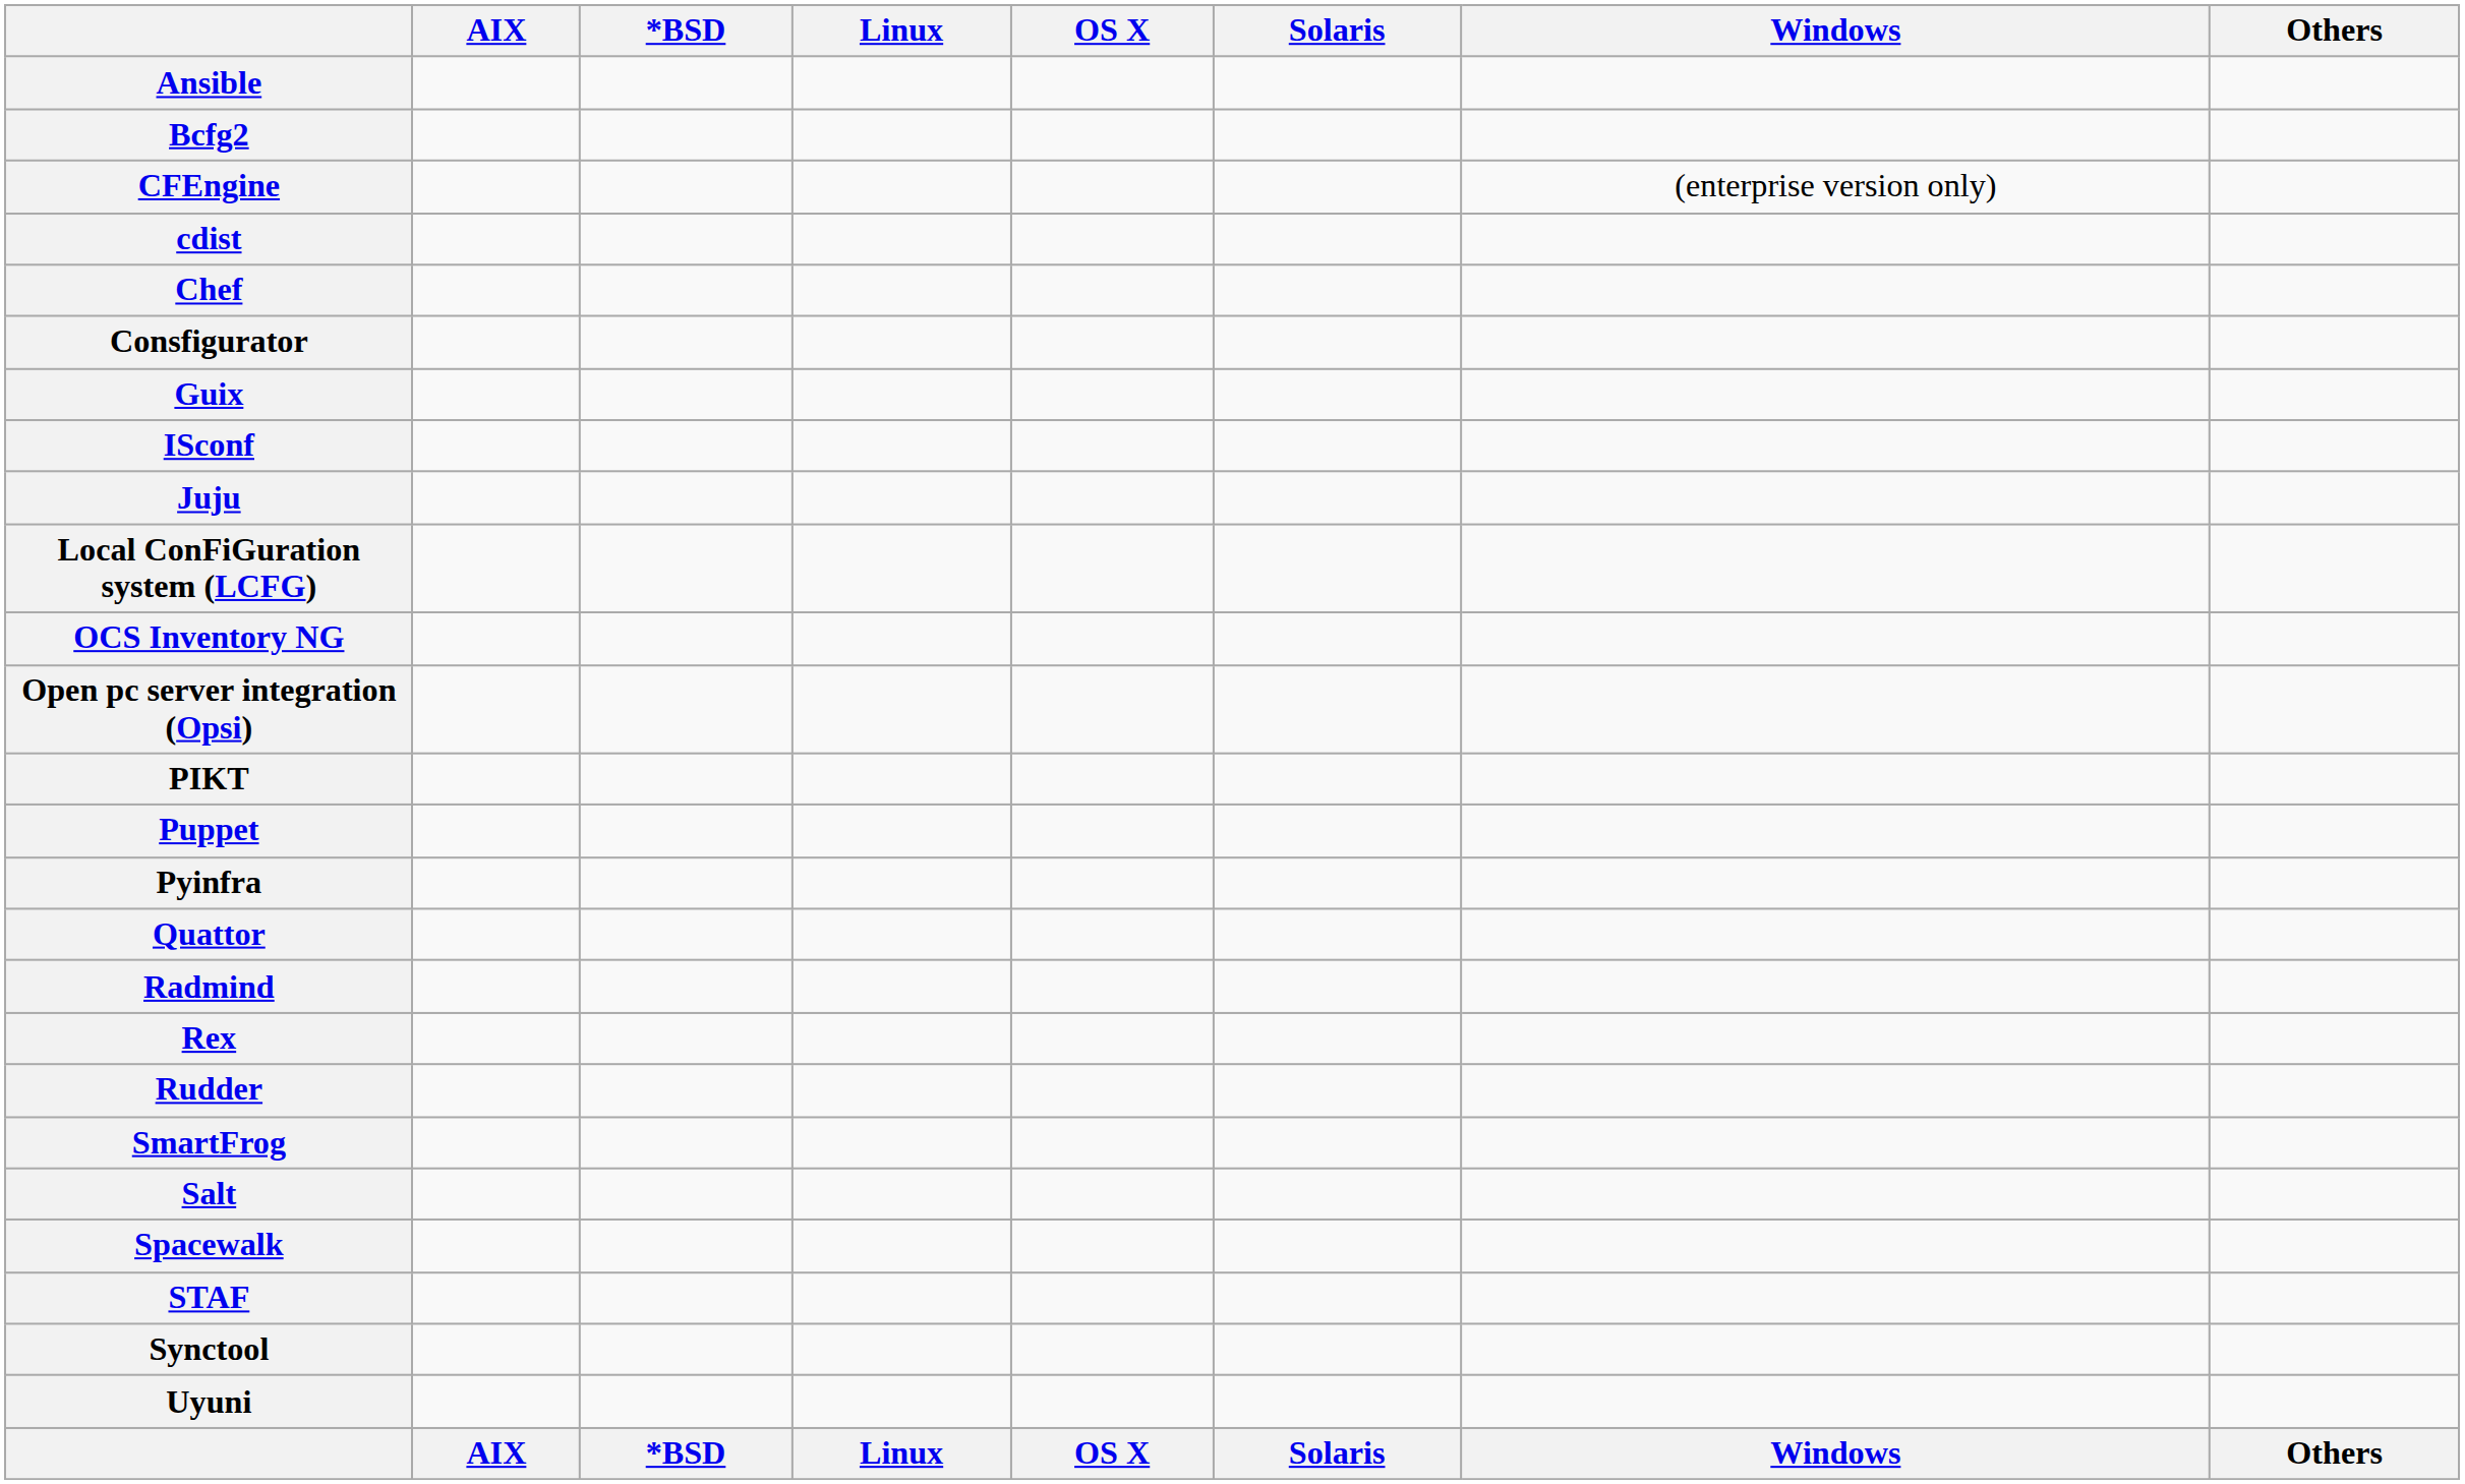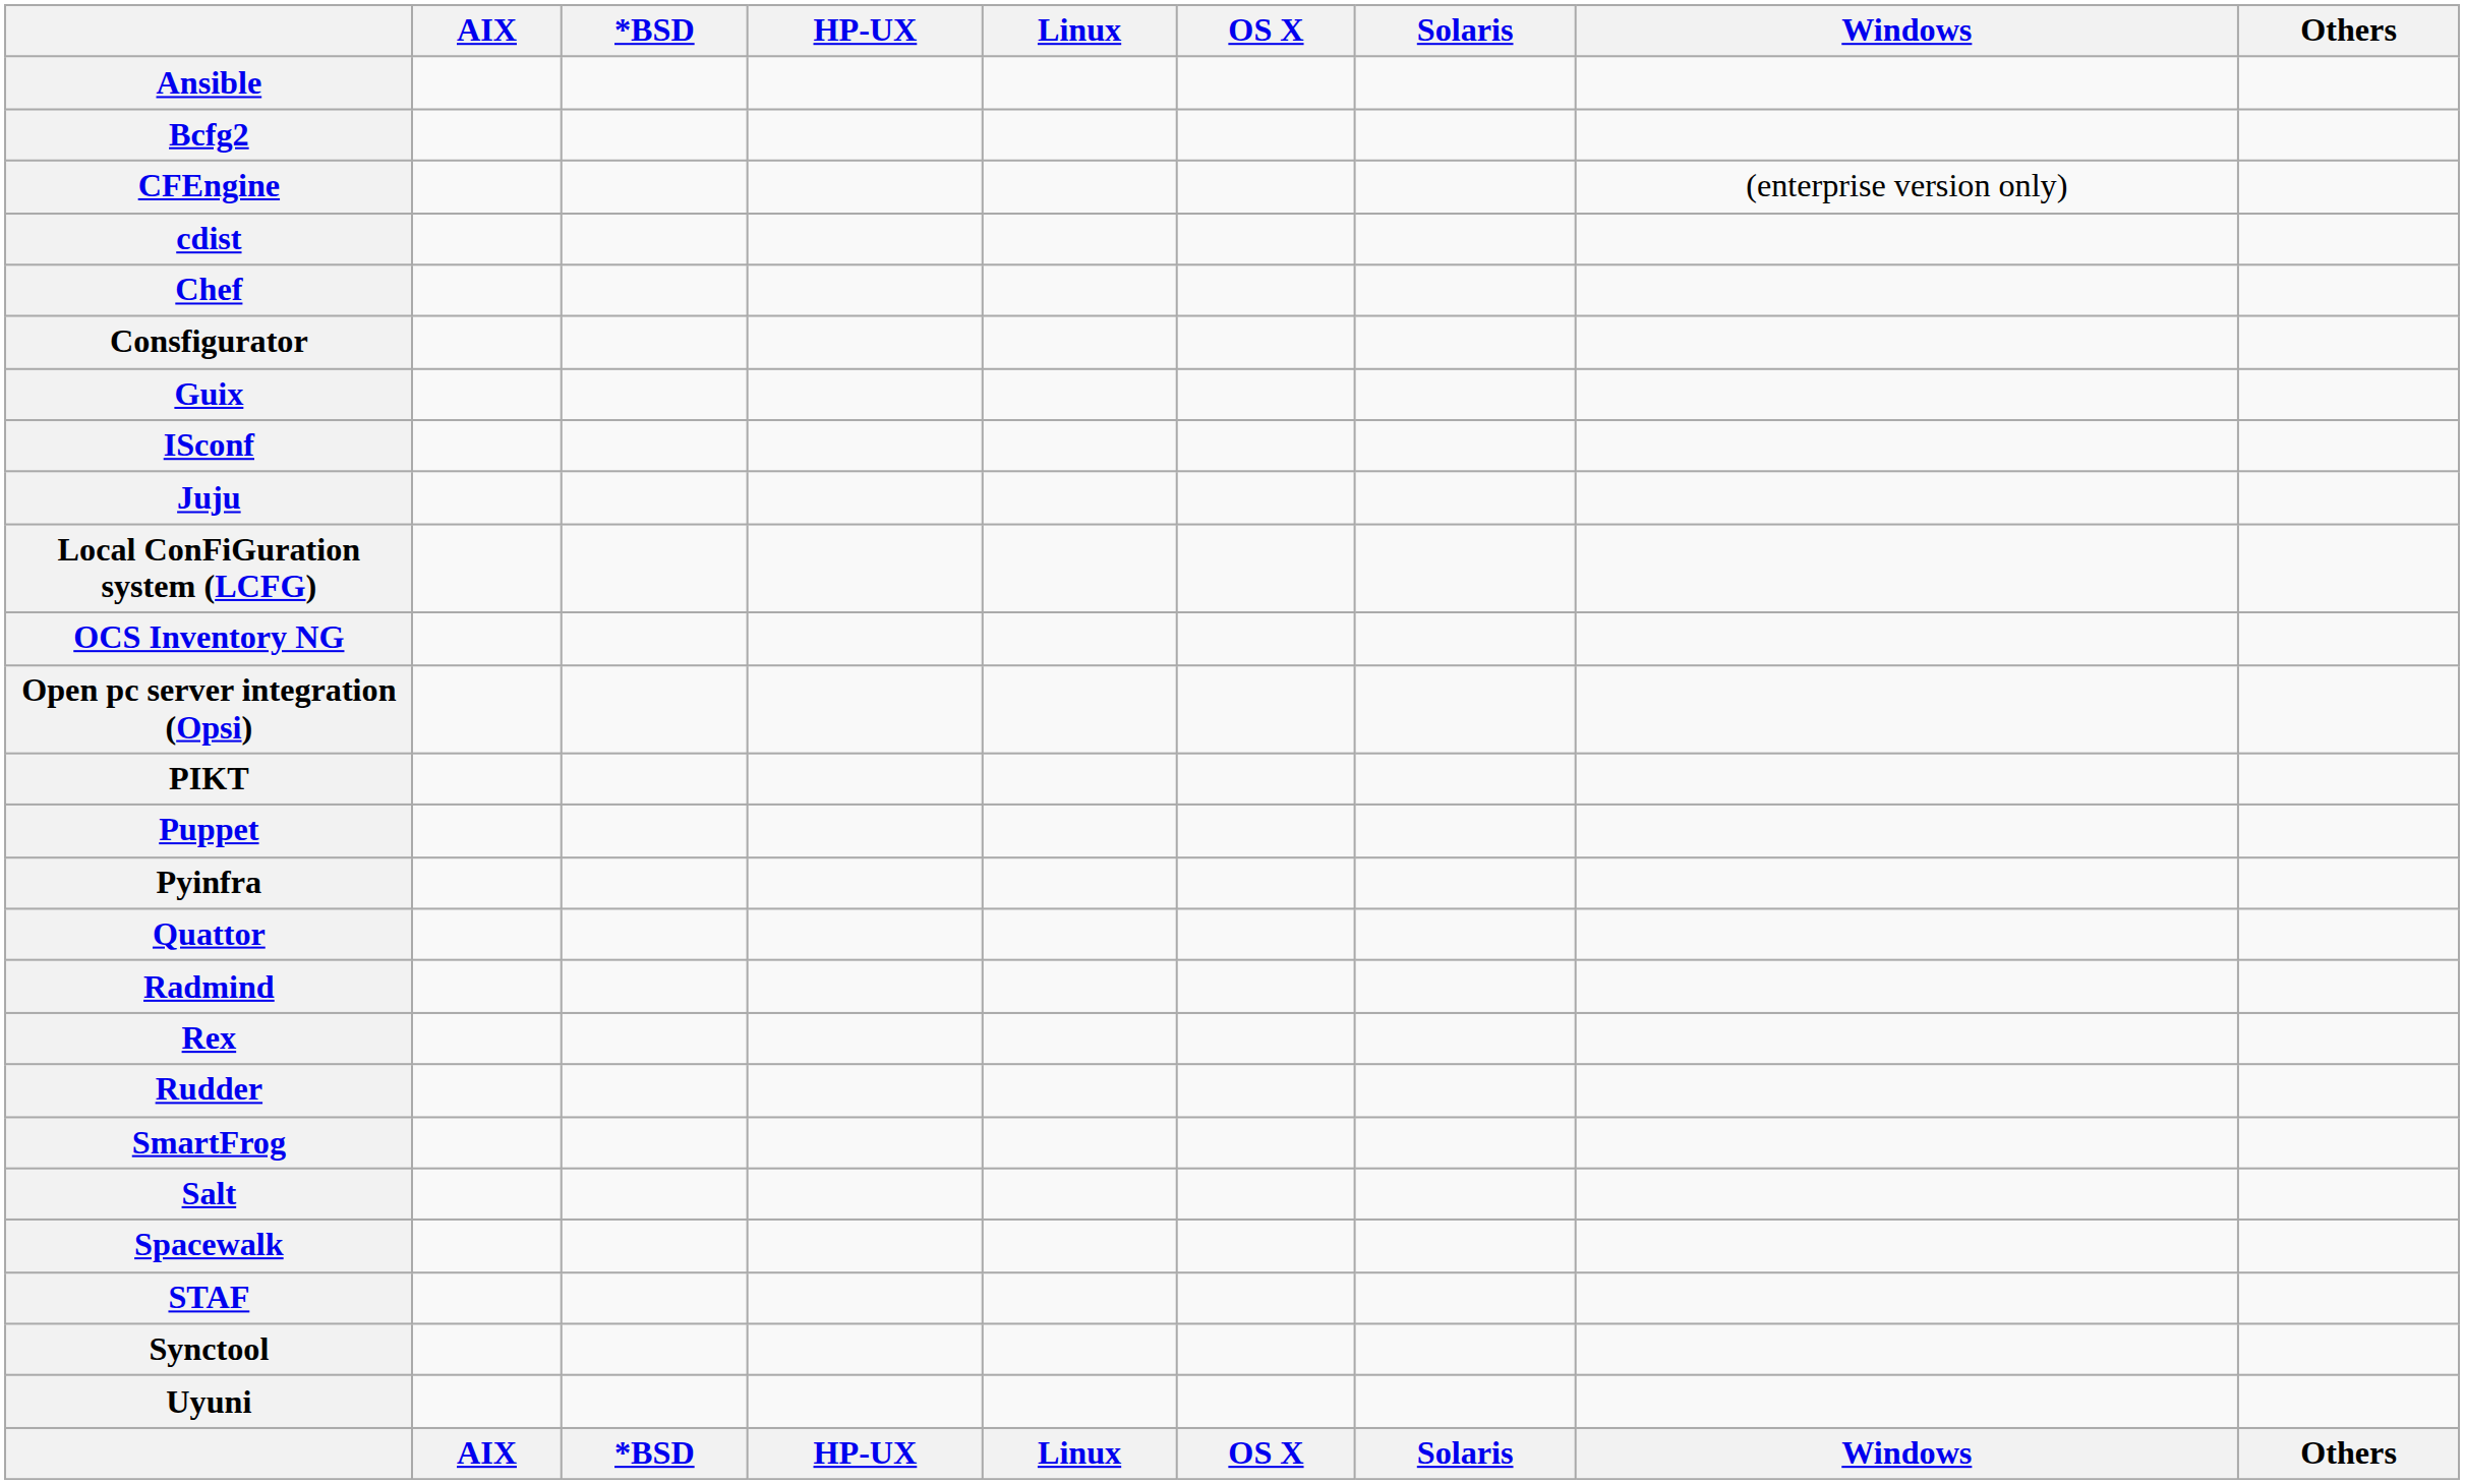+ column: HP-UX | HP-UX
